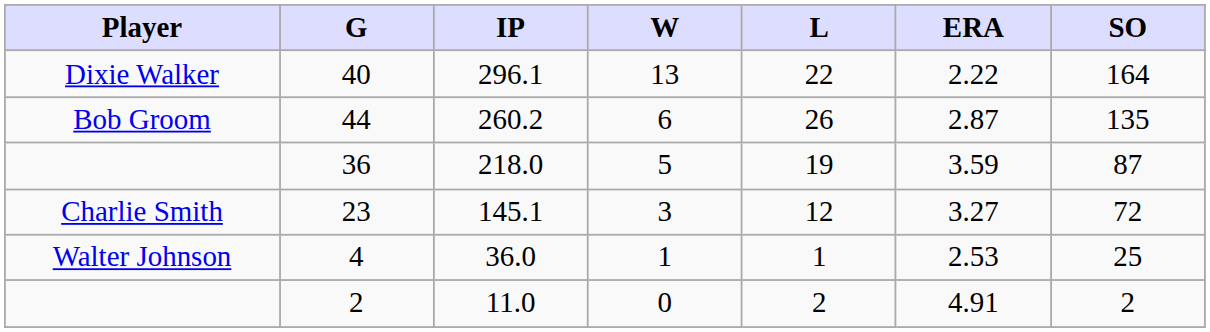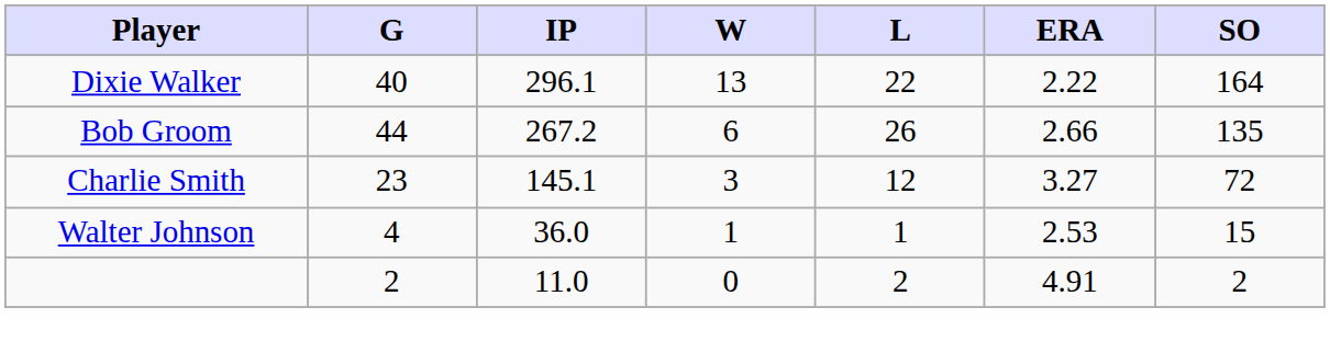44 | IP: 260.2 -> 267.2
44 | ERA: 2.87 -> 2.66
- row: 36 | 218.0 | 5 | 19 | 3.59 | 87
4 | SO: 25 -> 15
